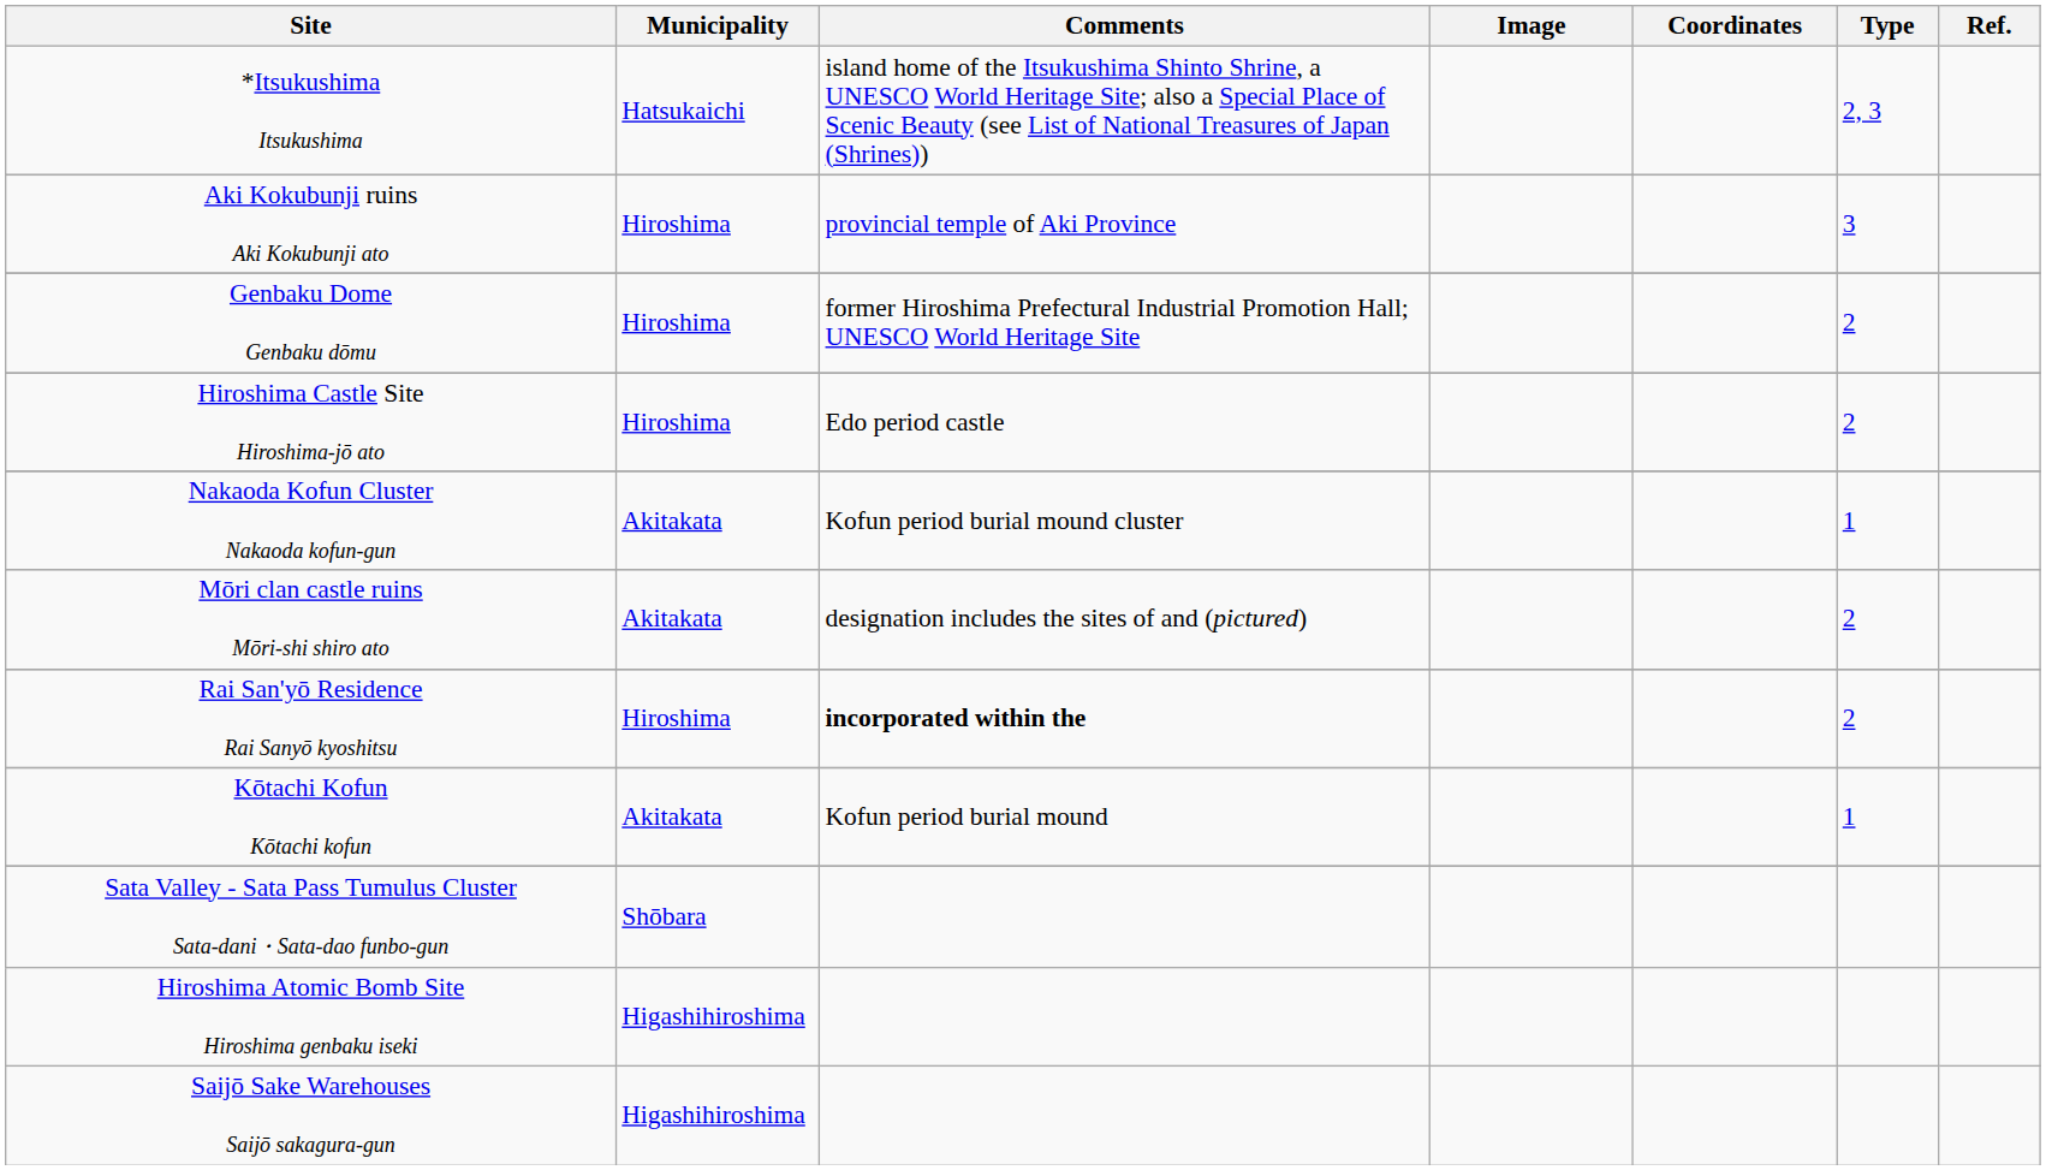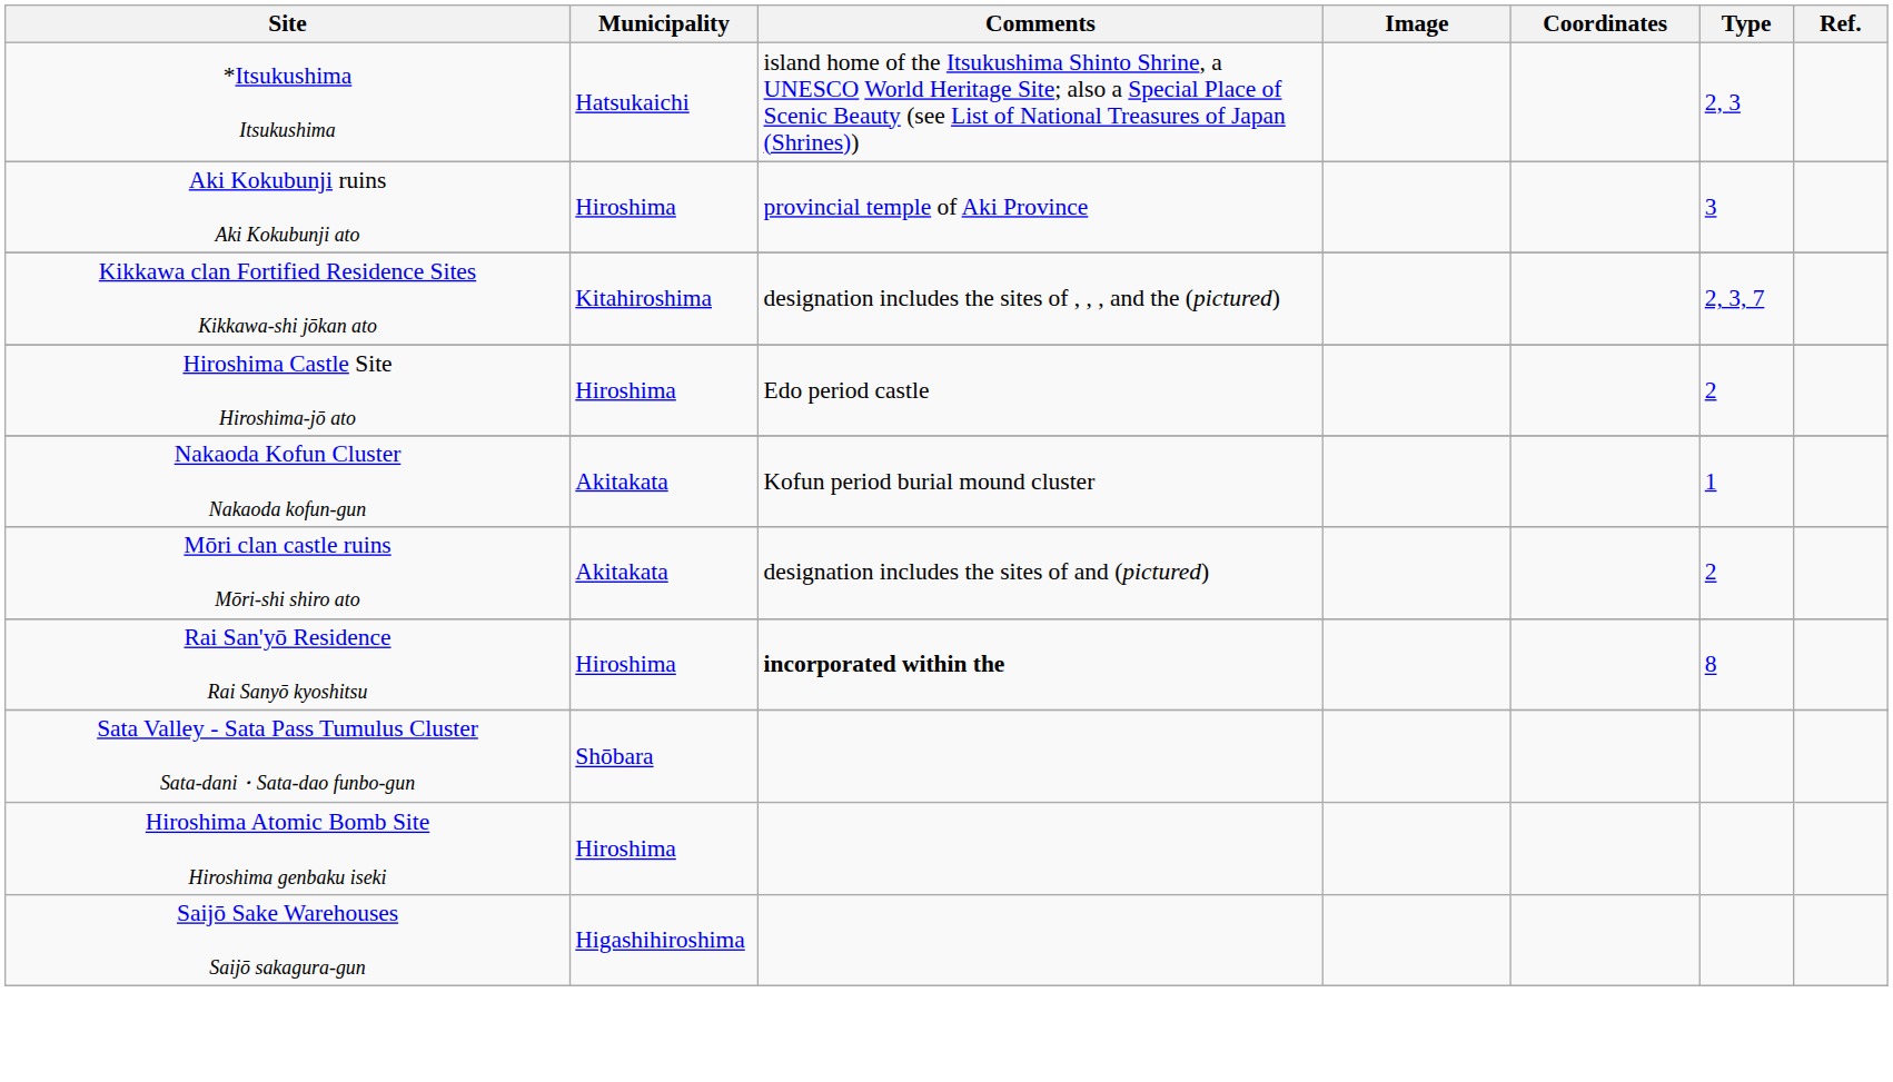+ row: Kikkawa clan Fortified Residence Sites Kikkawa-shi jōkan ato | Kitahiroshima | designation includes the sites of , , , and the (pictured) | 2, 3, 7
- row: Genbaku Dome Genbaku dōmu | Hiroshima | former Hiroshima Prefectural Industrial Promotion Hall; UNESCO World Heritage Site | 2
Rai San'yō Residence Rai Sanyō kyoshitsu | Type: 2 -> 8
- row: Kōtachi Kofun Kōtachi kofun | Akitakata | Kofun period burial mound | 1
Hiroshima Atomic Bomb Site Hiroshima genbaku iseki | Municipality: Higashihiroshima -> Hiroshima
